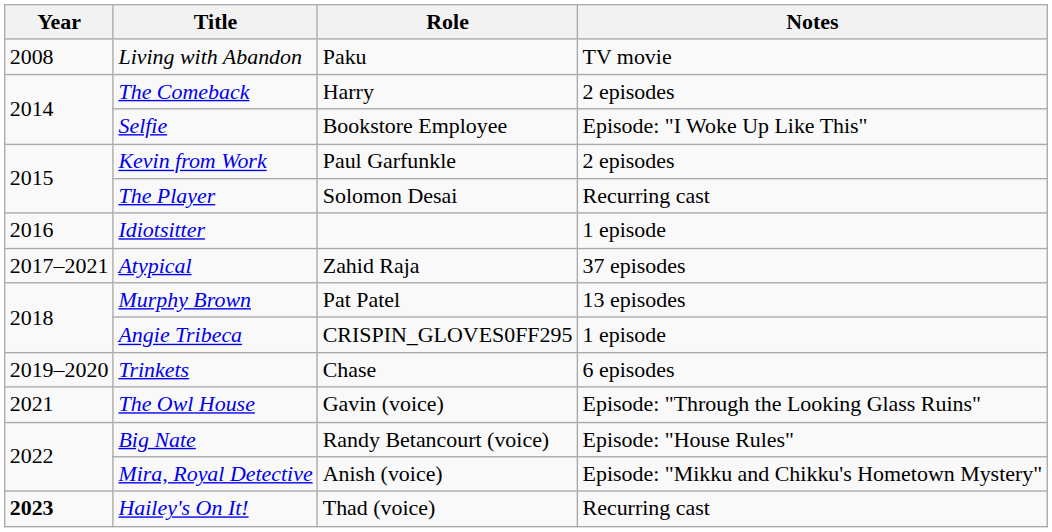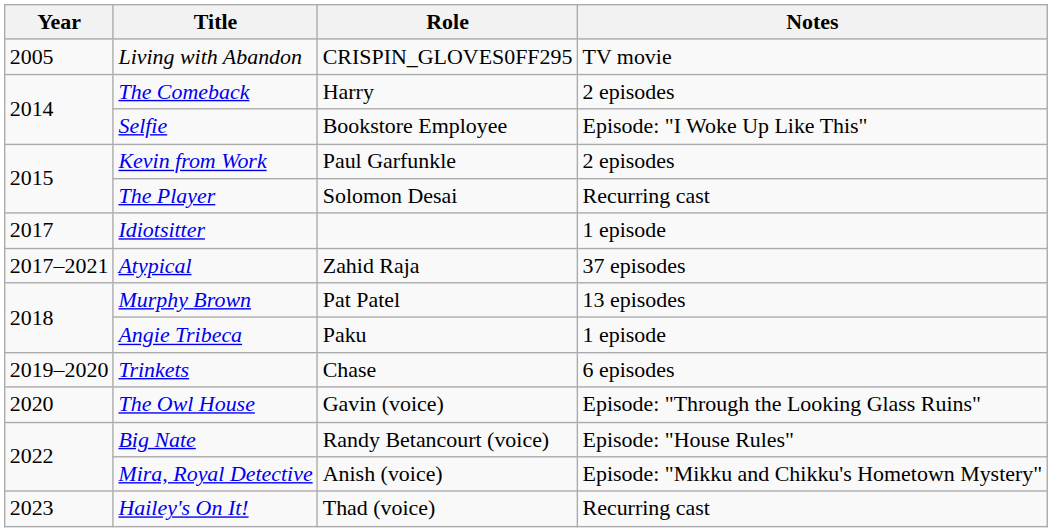Living with Abandon | Year: 2008 -> 2005
Living with Abandon | Role: Paku -> CRISPIN_GLOVES0FF295
Idiotsitter | Year: 2016 -> 2017
Angie Tribeca | Role: CRISPIN_GLOVES0FF295 -> Paku
The Owl House | Year: 2021 -> 2020
Hailey's On It! | Year: bold -> normal
